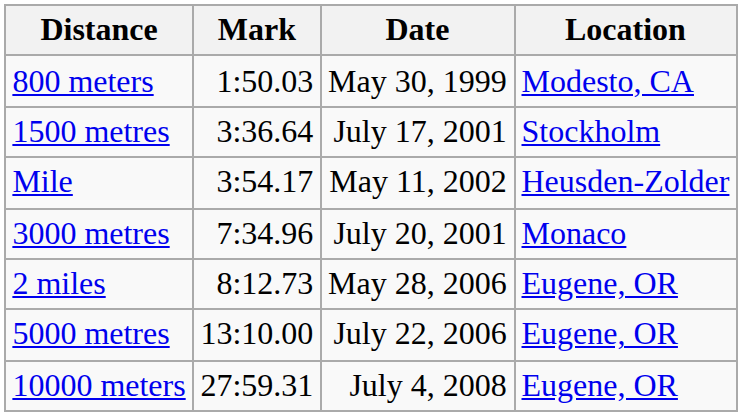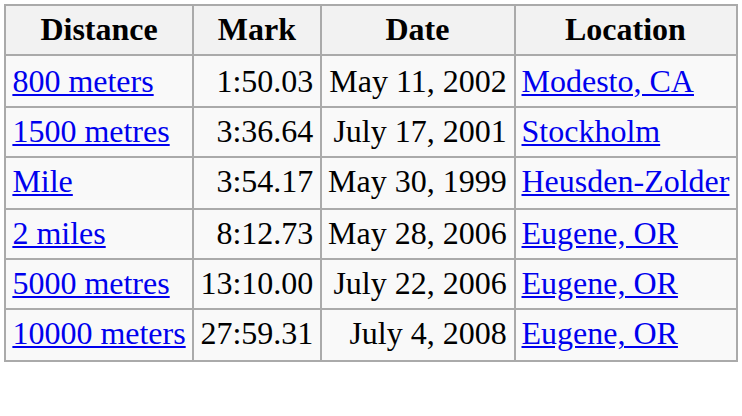800 meters | Date: May 30, 1999 -> May 11, 2002
Mile | Date: May 11, 2002 -> May 30, 1999
- row: 3000 metres | 7:34.96 | July 20, 2001 | Monaco
